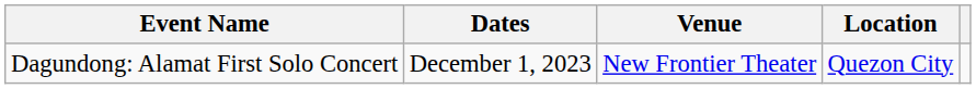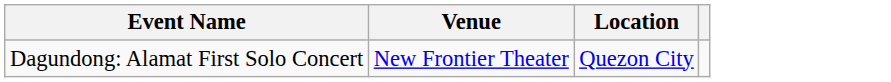- column: Dates | December 1, 2023
